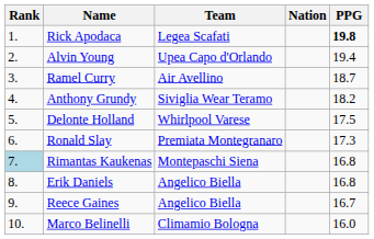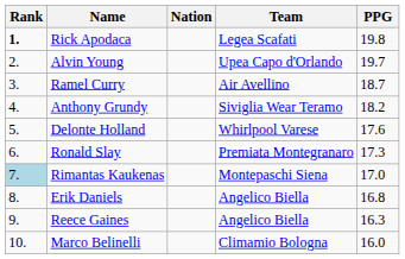columns swapped: Nation <-> Team
Rick Apodaca | Rank: normal -> bold
Rick Apodaca | PPG: bold -> normal
Alvin Young | PPG: 19.4 -> 19.7
Delonte Holland | PPG: 17.5 -> 17.6
Rimantas Kaukenas | PPG: 16.8 -> 17.0
Reece Gaines | PPG: 16.7 -> 16.3
